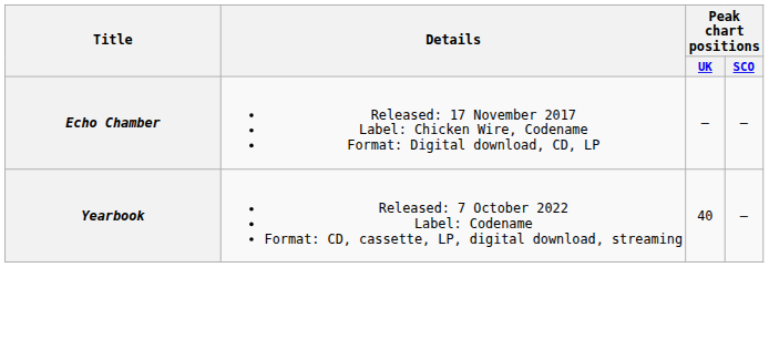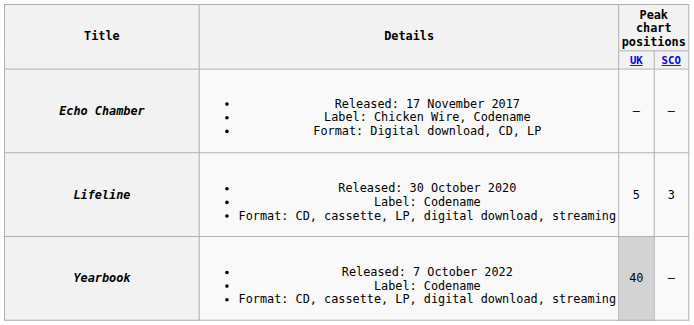+ row: Lifeline | Released: 30 October 2020 Label: Codename Format: CD, cassette, LP, digital download, streaming | 5 | 3
Yearbook | Peak chart positions / UK: no background -> lightgrey background
